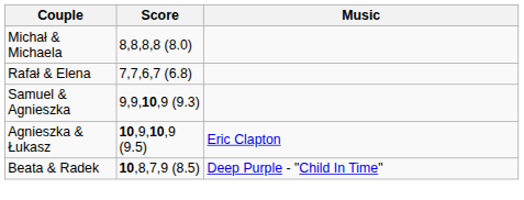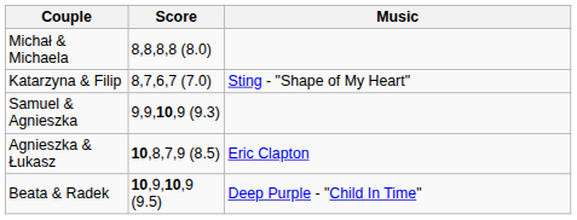+ row: Katarzyna & Filip | 8,7,6,7 (7.0) | Sting - "Shape of My Heart"
- row: Rafał & Elena | 7,7,6,7 (6.8)
Agnieszka & Łukasz | Score: 10,9,10,9 (9.5) -> 10,8,7,9 (8.5)
Beata & Radek | Score: 10,8,7,9 (8.5) -> 10,9,10,9 (9.5)
